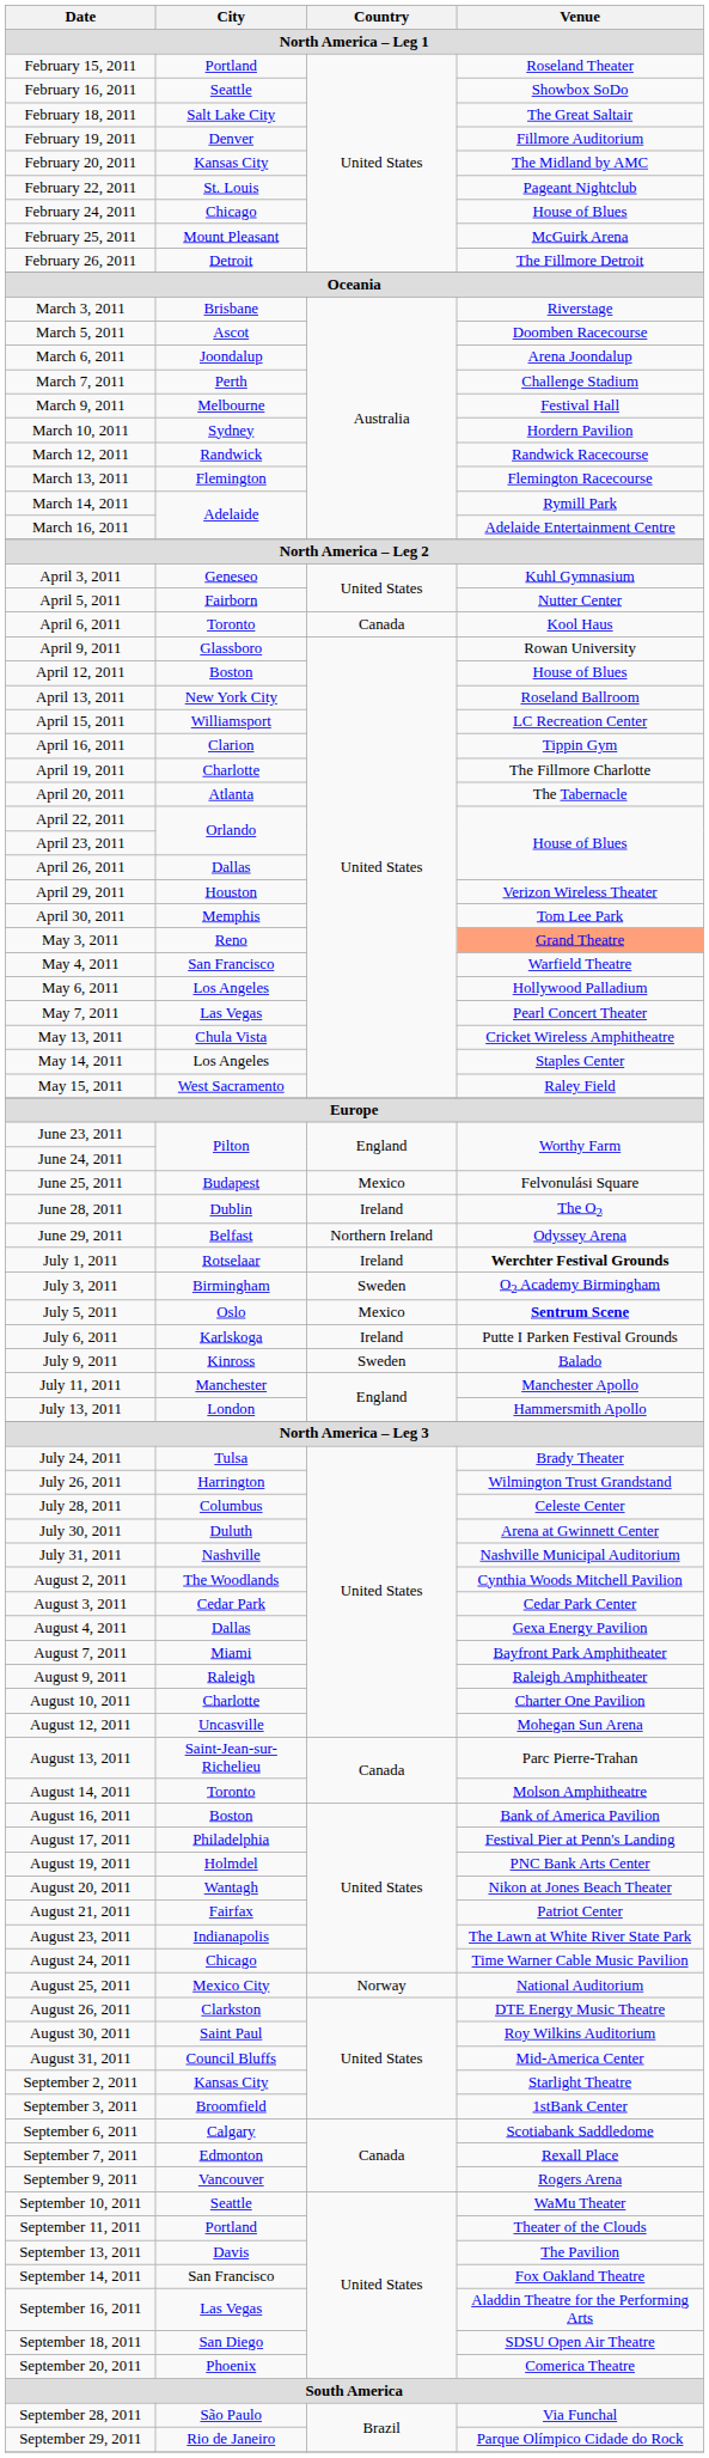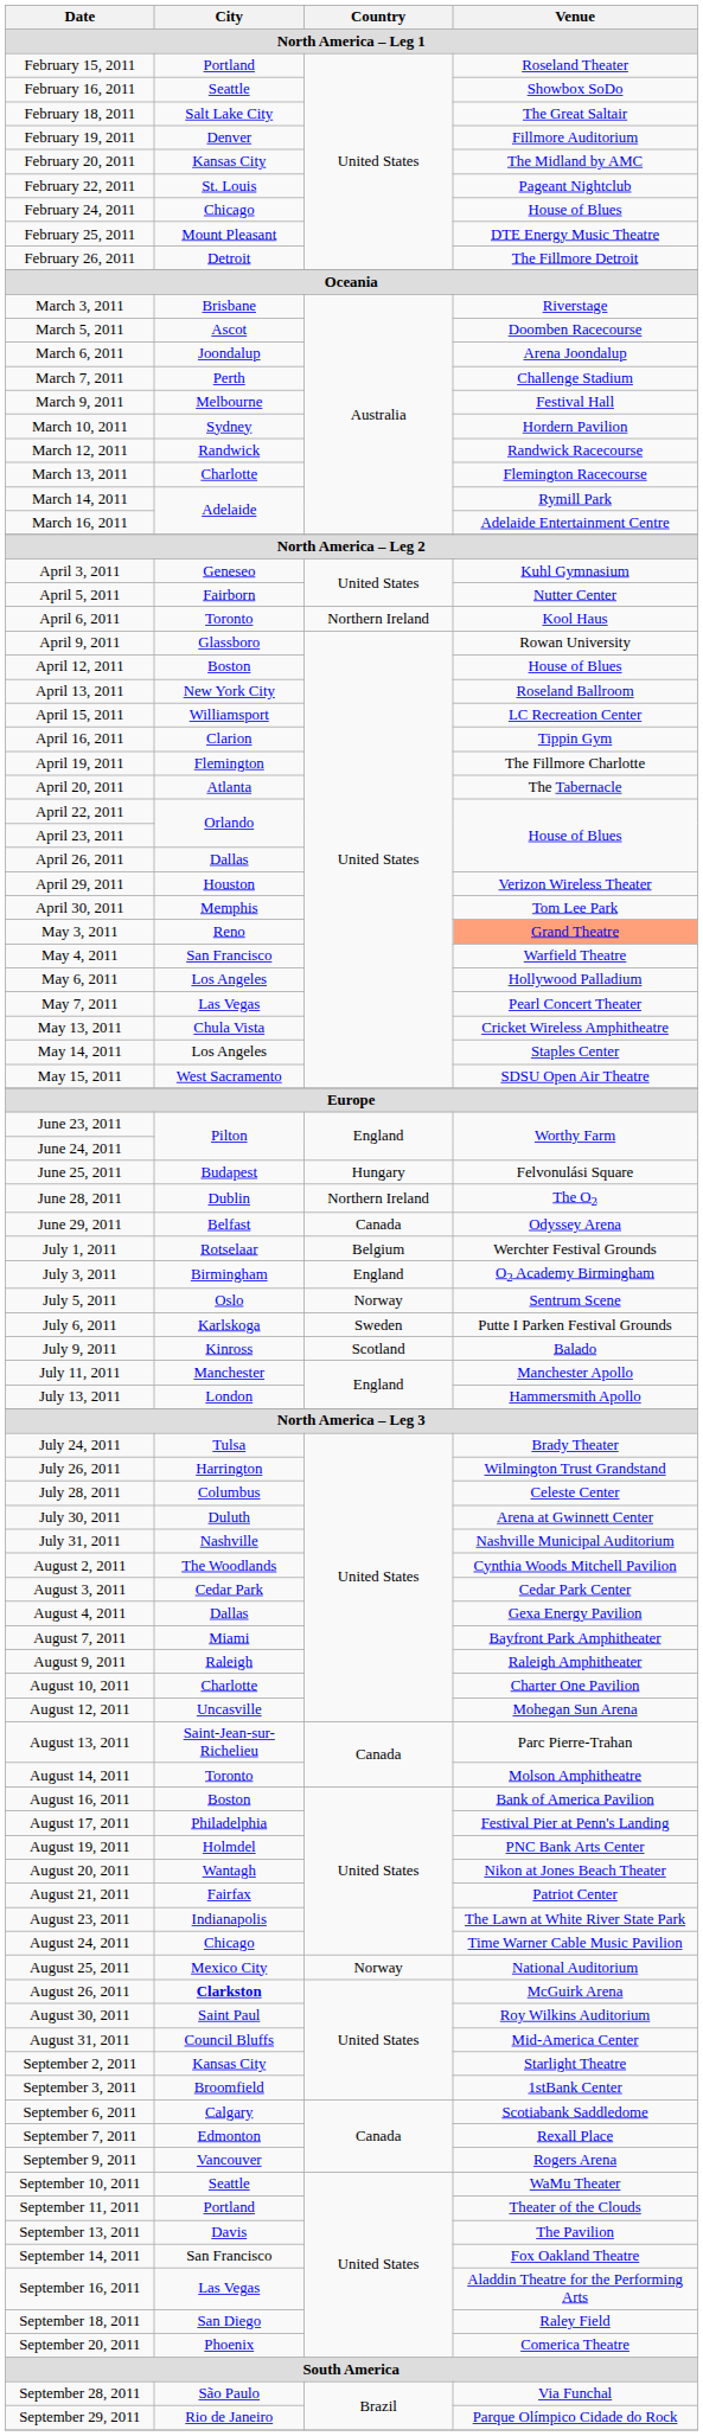February 25, 2011 | Venue: McGuirk Arena -> DTE Energy Music Theatre
March 13, 2011 | City: Flemington -> Charlotte
April 6, 2011 | Country: Canada -> Northern Ireland
April 19, 2011 | City: Charlotte -> Flemington
May 15, 2011 | Venue: Raley Field -> SDSU Open Air Theatre
June 25, 2011 | Country: Mexico -> Hungary
June 28, 2011 | Country: Ireland -> Northern Ireland
June 29, 2011 | Country: Northern Ireland -> Canada
July 1, 2011 | Country: Ireland -> Belgium
July 1, 2011 | Venue: bold -> normal
July 3, 2011 | Country: Sweden -> England
July 5, 2011 | Country: Mexico -> Norway
July 5, 2011 | Venue: bold -> normal
July 6, 2011 | Country: Ireland -> Sweden
July 9, 2011 | Country: Sweden -> Scotland
August 26, 2011 | City: normal -> bold
August 26, 2011 | Venue: DTE Energy Music Theatre -> McGuirk Arena
September 18, 2011 | Venue: SDSU Open Air Theatre -> Raley Field
